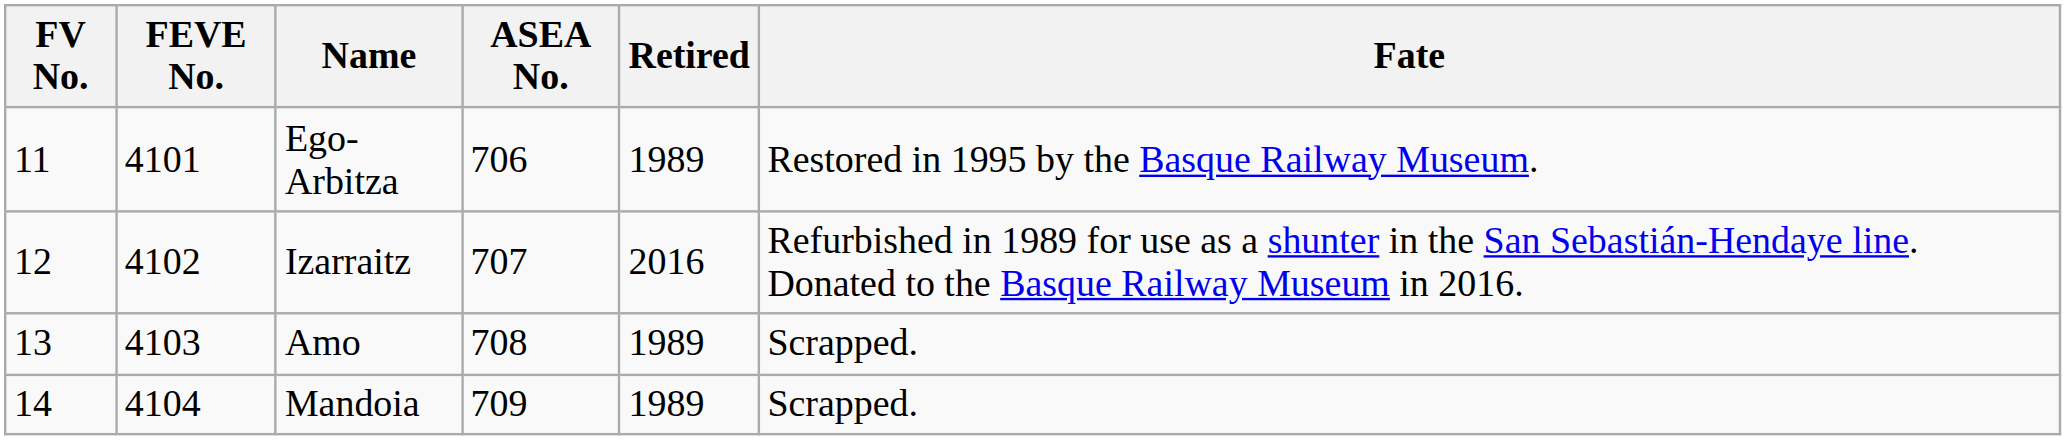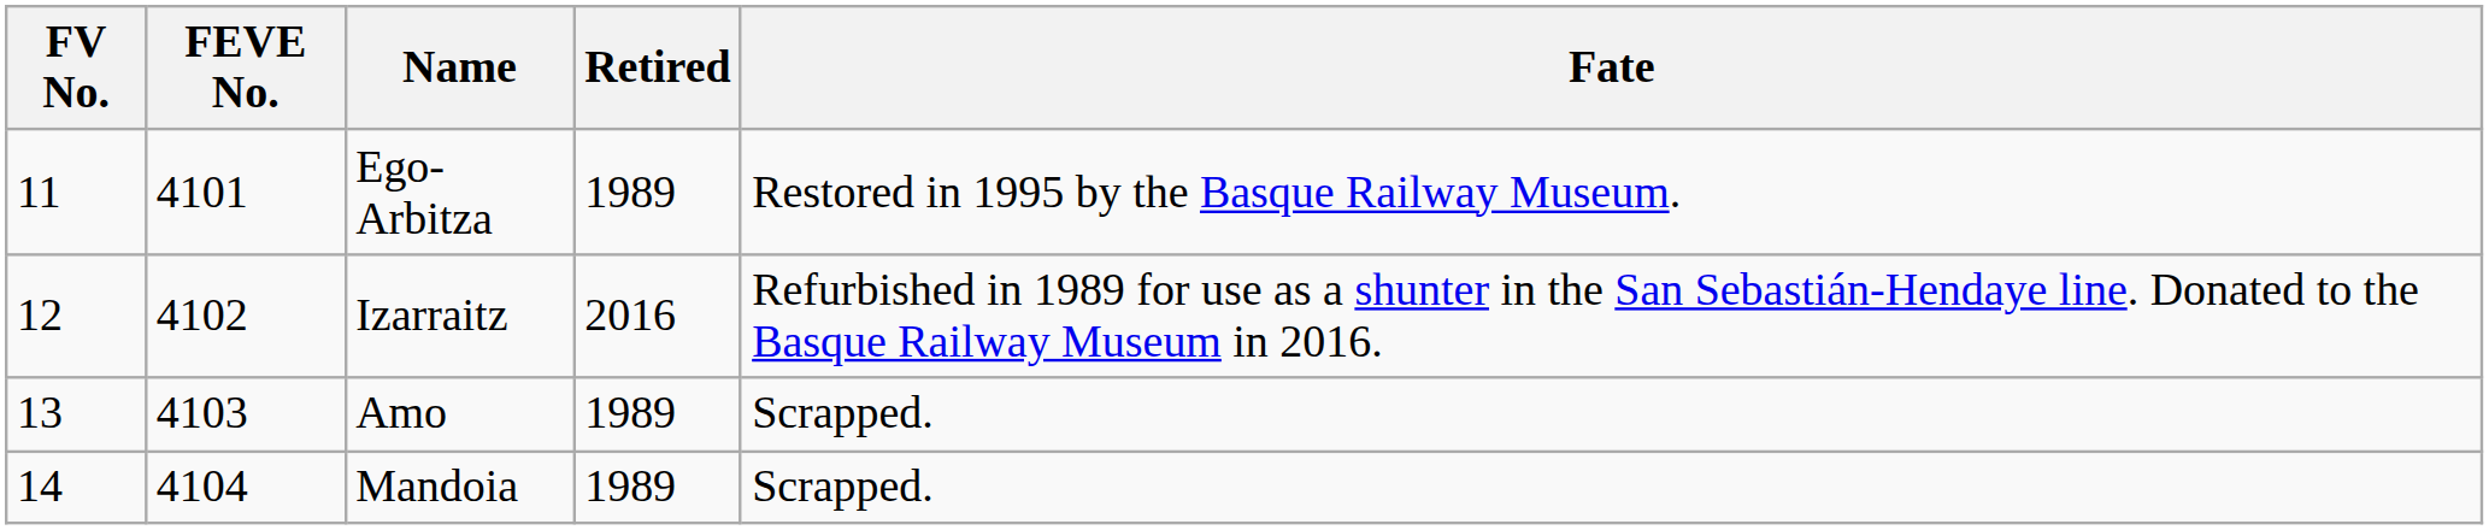- column: ASEA No. | 706 | 707 | 708 | 709
